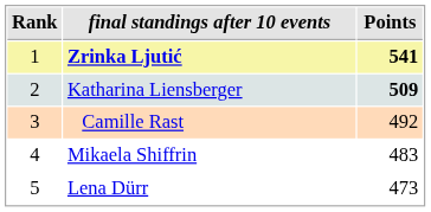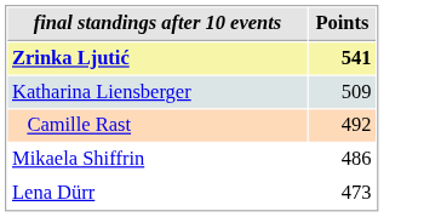- column: Rank | 1 | 2 | 3 | 4 | 5
Katharina Liensberger | Points: bold -> normal
Mikaela Shiffrin | Points: 483 -> 486
